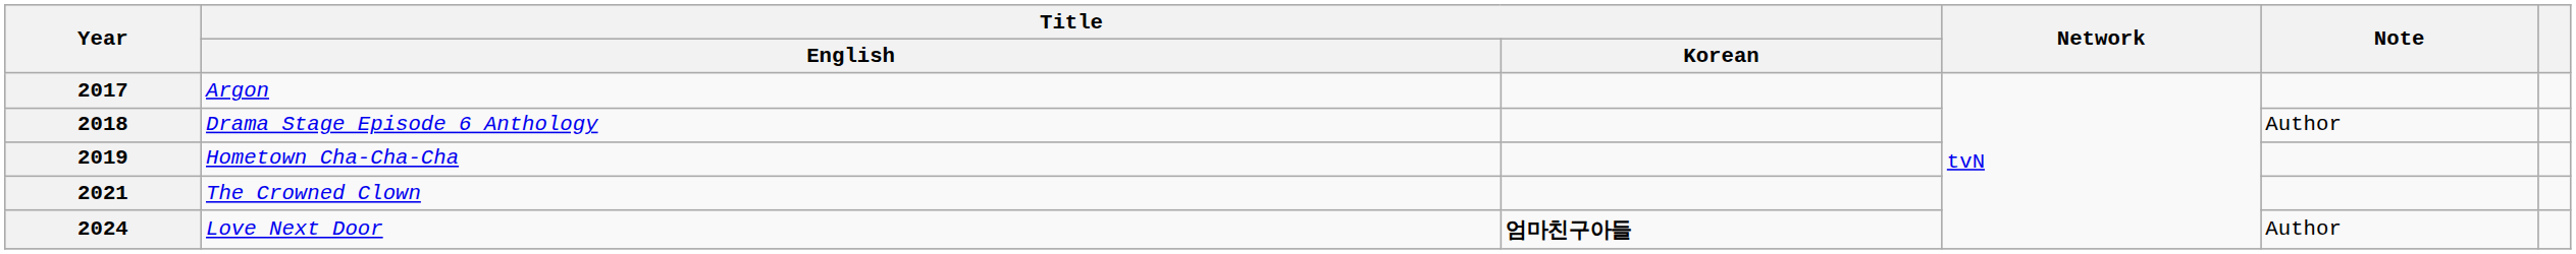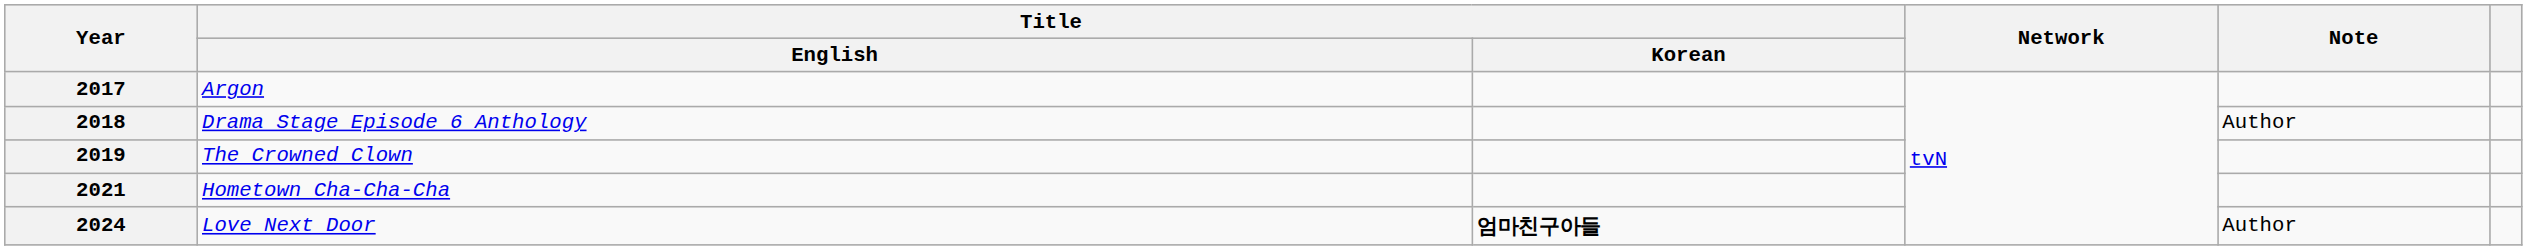2019 | Title / English: Hometown Cha-Cha-Cha -> The Crowned Clown
2021 | Title / English: The Crowned Clown -> Hometown Cha-Cha-Cha
